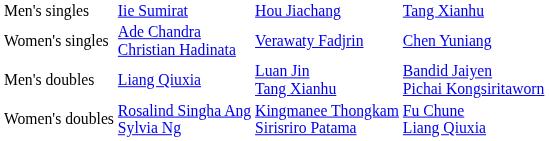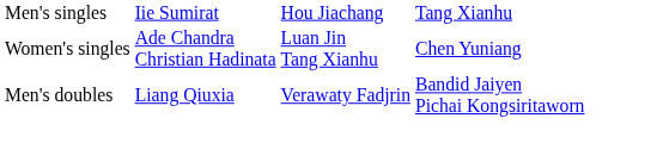Women's singles | column 3: Verawaty Fadjrin -> Luan Jin Tang Xianhu
Men's doubles | column 3: Luan Jin Tang Xianhu -> Verawaty Fadjrin
- row: Women's doubles | Rosalind Singha Ang Sylvia Ng | Kingmanee Thongkam Sirisriro Patama | Fu Chune Liang Qiuxia
